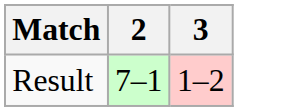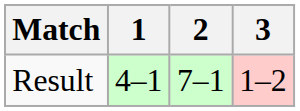+ column: 1 | 4–1
